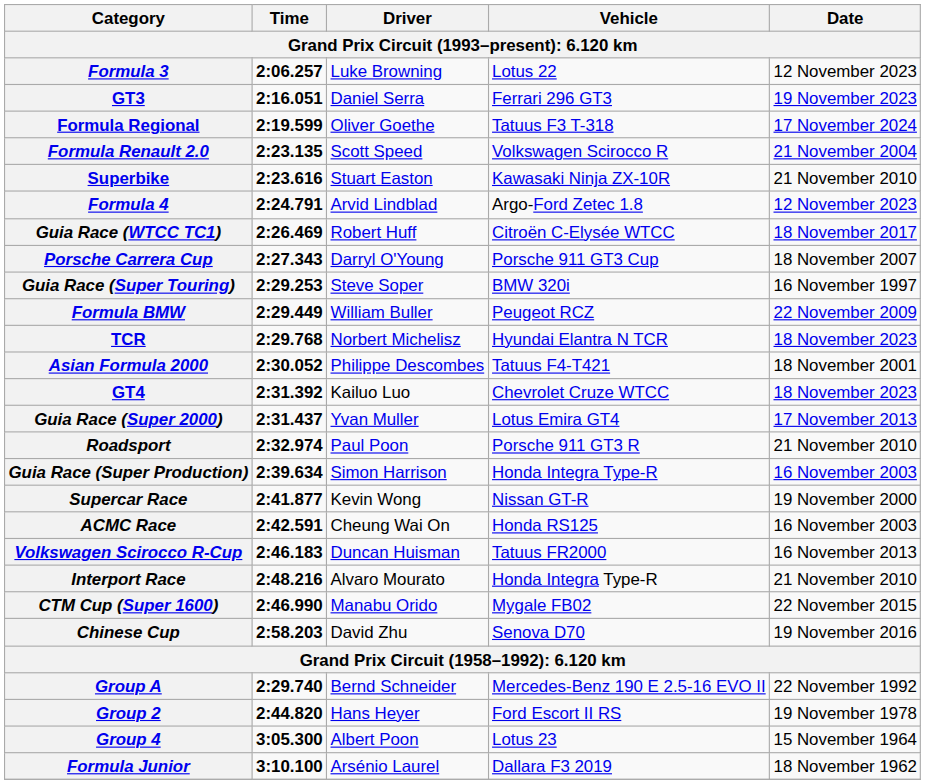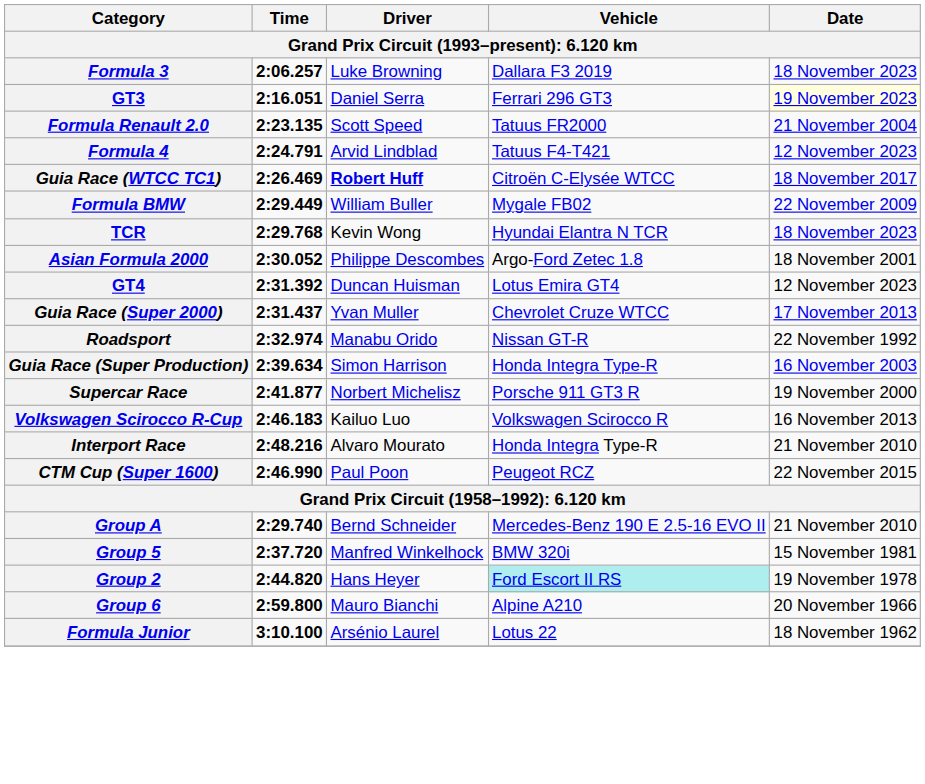Formula 3 | Vehicle: Lotus 22 -> Dallara F3 2019
Formula 3 | Date: 12 November 2023 -> 18 November 2023
GT3 | Date: no background -> lightyellow background
- row: Formula Regional | 2:19.599 | Oliver Goethe | Tatuus F3 T-318 | 17 November 2024
Formula Renault 2.0 | Vehicle: Volkswagen Scirocco R -> Tatuus FR2000
- row: Superbike | 2:23.616 | Stuart Easton | Kawasaki Ninja ZX-10R | 21 November 2010
Formula 4 | Vehicle: Argo-Ford Zetec 1.8 -> Tatuus F4-T421
Guia Race (WTCC TC1) | Driver: normal -> bold
- row: Porsche Carrera Cup | 2:27.343 | Darryl O'Young | Porsche 911 GT3 Cup | 18 November 2007
- row: Guia Race (Super Touring) | 2:29.253 | Steve Soper | BMW 320i | 16 November 1997
Formula BMW | Vehicle: Peugeot RCZ -> Mygale FB02
TCR | Driver: Norbert Michelisz -> Kevin Wong
Asian Formula 2000 | Vehicle: Tatuus F4-T421 -> Argo-Ford Zetec 1.8
GT4 | Driver: Kailuo Luo -> Duncan Huisman
GT4 | Vehicle: Chevrolet Cruze WTCC -> Lotus Emira GT4
GT4 | Date: 18 November 2023 -> 12 November 2023
Guia Race (Super 2000) | Vehicle: Lotus Emira GT4 -> Chevrolet Cruze WTCC
Roadsport | Driver: Paul Poon -> Manabu Orido
Roadsport | Vehicle: Porsche 911 GT3 R -> Nissan GT-R
Roadsport | Date: 21 November 2010 -> 22 November 1992
Supercar Race | Driver: Kevin Wong -> Norbert Michelisz
Supercar Race | Vehicle: Nissan GT-R -> Porsche 911 GT3 R
- row: ACMC Race | 2:42.591 | Cheung Wai On | Honda RS125 | 16 November 2003
Volkswagen Scirocco R-Cup | Driver: Duncan Huisman -> Kailuo Luo
Volkswagen Scirocco R-Cup | Vehicle: Tatuus FR2000 -> Volkswagen Scirocco R
CTM Cup (Super 1600) | Driver: Manabu Orido -> Paul Poon
CTM Cup (Super 1600) | Vehicle: Mygale FB02 -> Peugeot RCZ
- row: Chinese Cup | 2:58.203 | David Zhu | Senova D70 | 19 November 2016
Group A | Date: 22 November 1992 -> 21 November 2010
+ row: Group 5 | 2:37.720 | Manfred Winkelhock | BMW 320i | 15 November 1981
Group 2 | Vehicle: no background -> paleturquoise background
+ row: Group 6 | 2:59.800 | Mauro Bianchi | Alpine A210 | 20 November 1966
- row: Group 4 | 3:05.300 | Albert Poon | Lotus 23 | 15 November 1964
Formula Junior | Vehicle: Dallara F3 2019 -> Lotus 22
